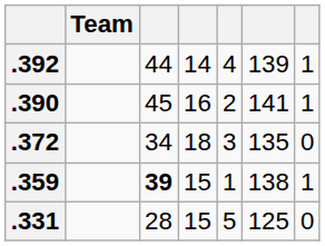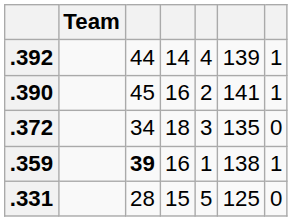.359 | column 4: 15 -> 16
